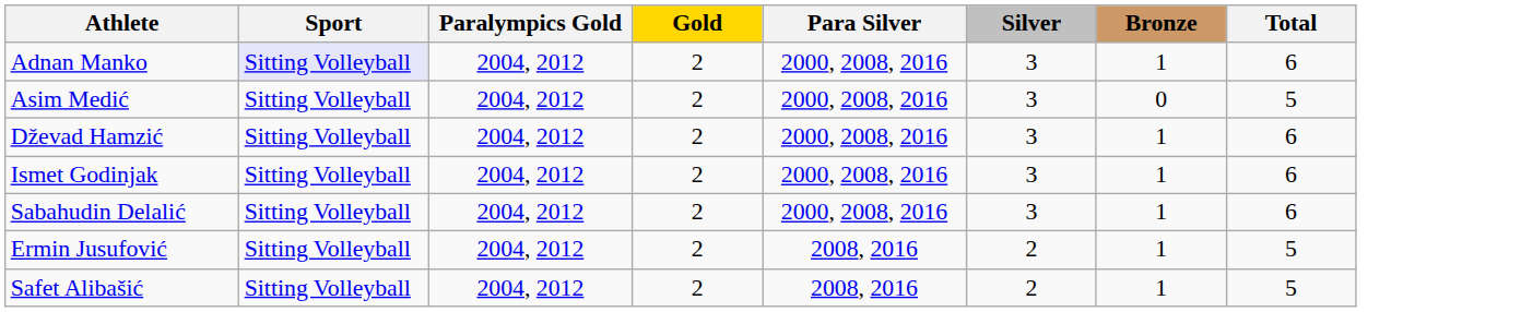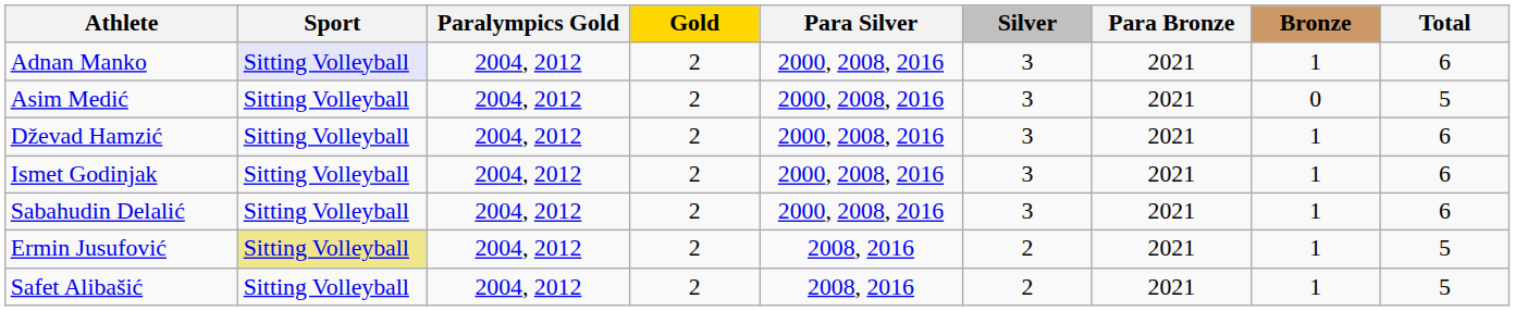+ column: Para Bronze | 2021 | 2021 | 2021 | 2021 | 2021 | 2021 | 2021
Ermin Jusufović | Sport: no background -> khaki background
